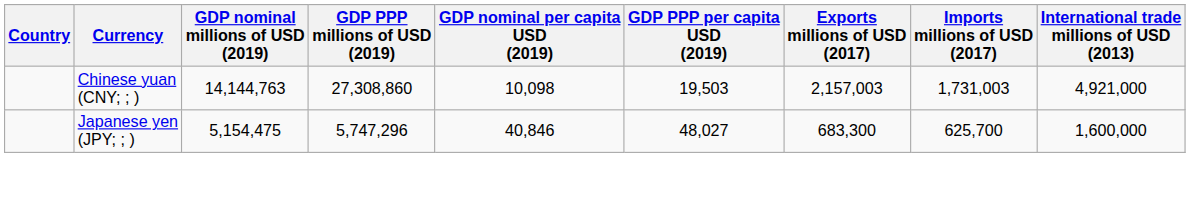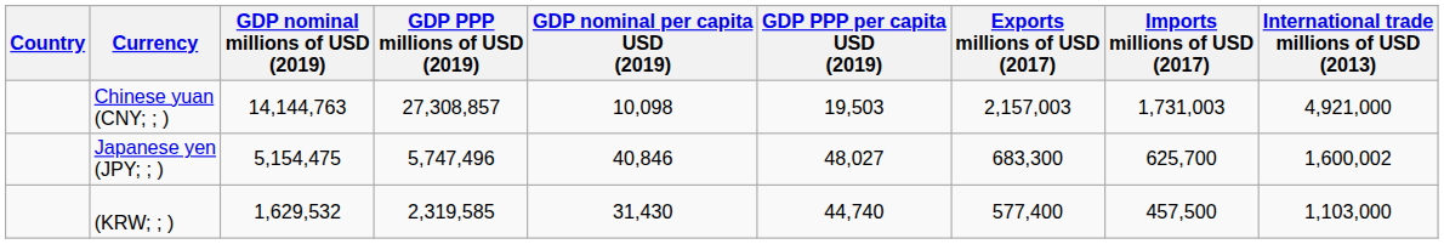Chinese yuan (CNY; ; ) | GDP PPP millions of USD (2019): 27,308,860 -> 27,308,857
Japanese yen (JPY; ; ) | GDP PPP millions of USD (2019): 5,747,296 -> 5,747,496
Japanese yen (JPY; ; ) | International trade millions of USD (2013): 1,600,000 -> 1,600,002
+ row: (KRW; ; ) | 1,629,532 | 2,319,585 | 31,430 | 44,740 | 577,400 | 457,500 | 1,103,000
